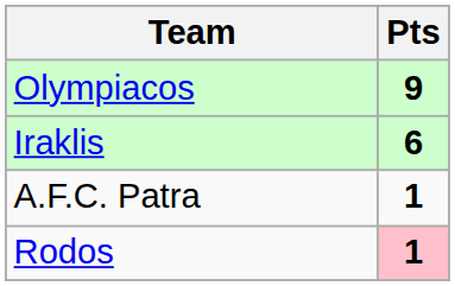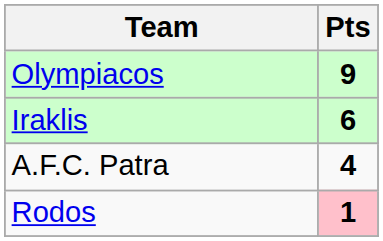A.F.C. Patra | Pts: 1 -> 4
